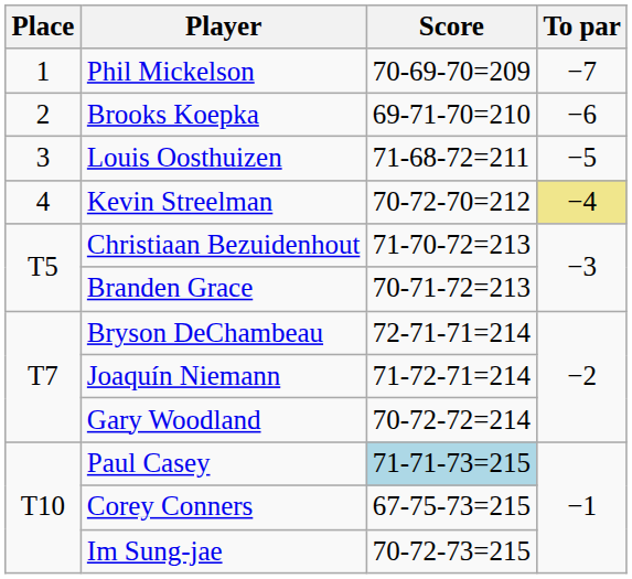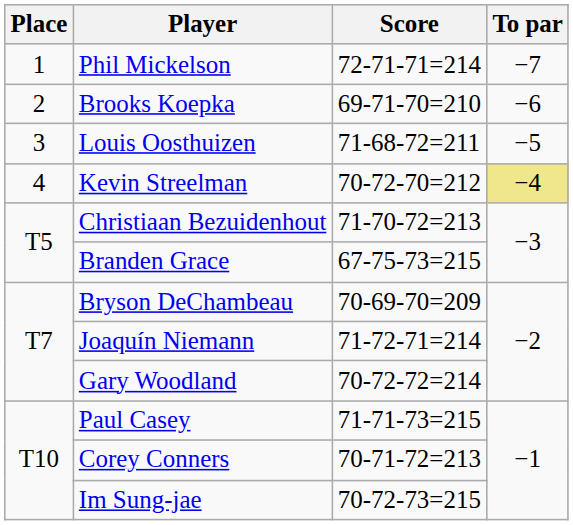Phil Mickelson | Score: 70-69-70=209 -> 72-71-71=214
Branden Grace | Score: 70-71-72=213 -> 67-75-73=215
Bryson DeChambeau | Score: 72-71-71=214 -> 70-69-70=209
Paul Casey | Score: lightblue background -> no background
Corey Conners | Score: 67-75-73=215 -> 70-71-72=213
